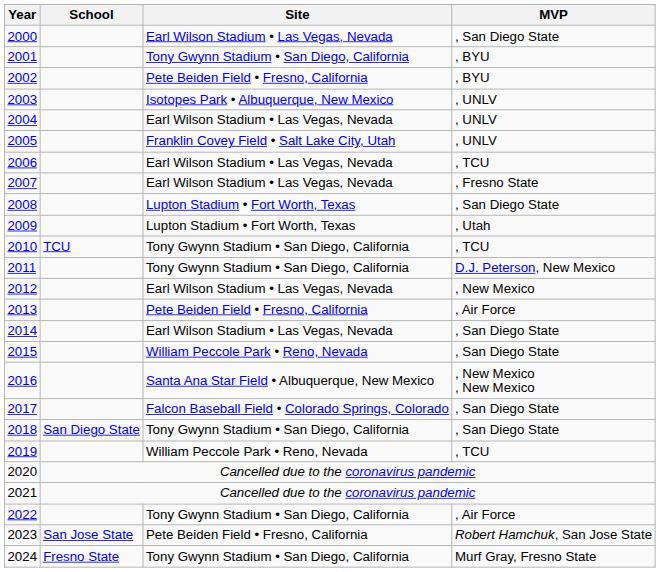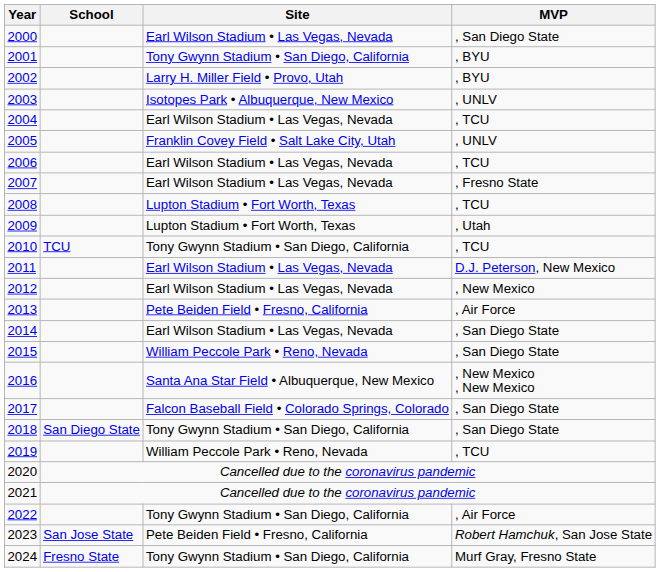2002 | Site: Pete Beiden Field • Fresno, California -> Larry H. Miller Field • Provo, Utah
2004 | MVP: , UNLV -> , TCU
2008 | MVP: , San Diego State -> , TCU
2011 | Site: Tony Gwynn Stadium • San Diego, California -> Earl Wilson Stadium • Las Vegas, Nevada
